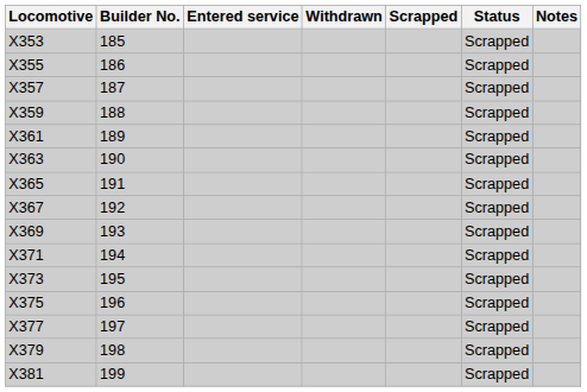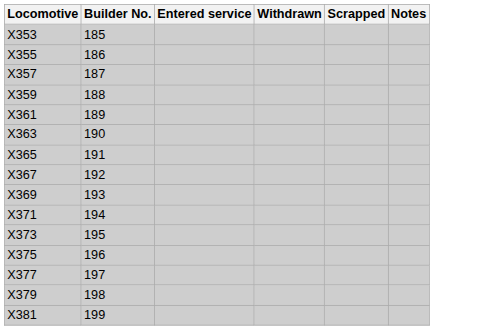- column: Status | Scrapped | Scrapped | Scrapped | Scrapped | Scrapped | Scrapped | Scrapped | Scrapped | Scrapped | Scrapped | Scrapped | Scrapped | Scrapped | Scrapped | Scrapped
